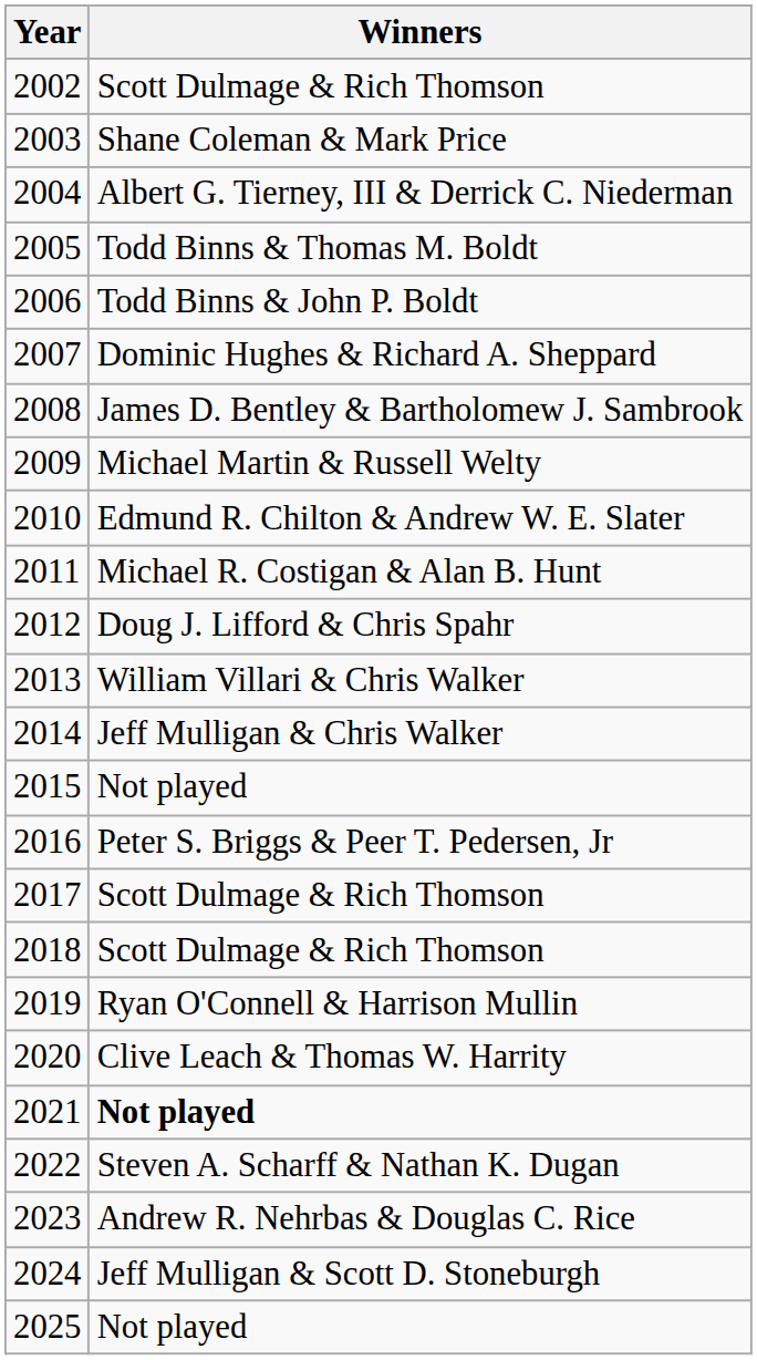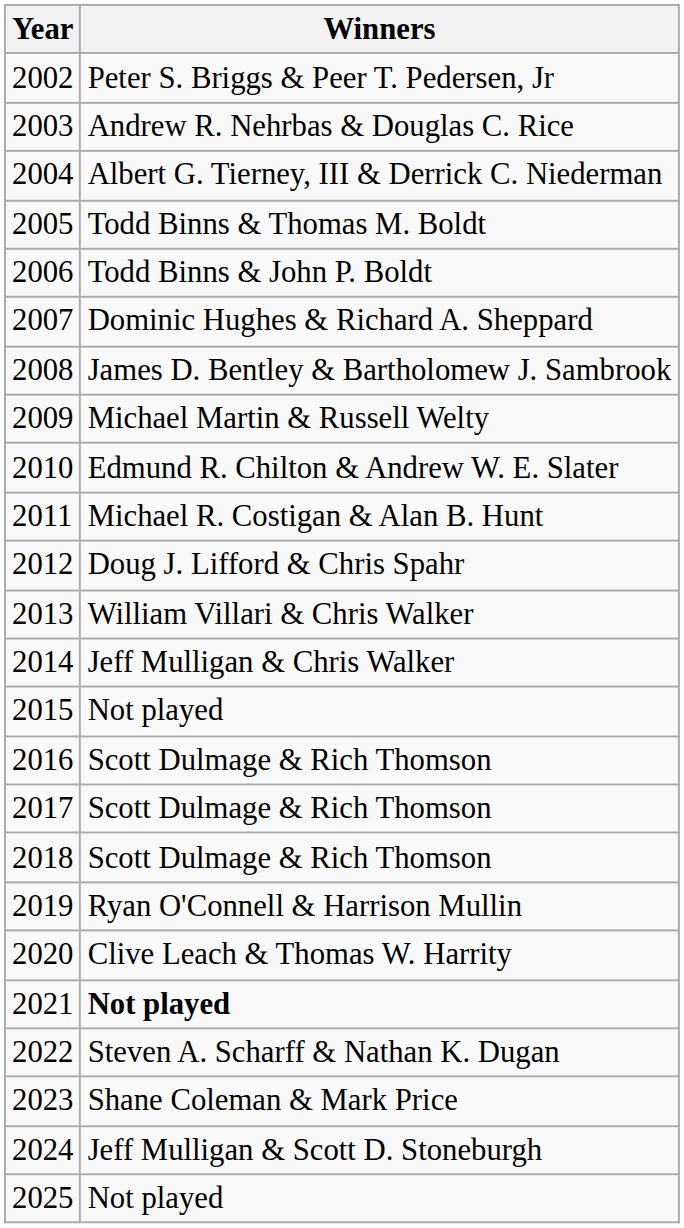2002 | Winners: Scott Dulmage & Rich Thomson -> Peter S. Briggs & Peer T. Pedersen, Jr
2003 | Winners: Shane Coleman & Mark Price -> Andrew R. Nehrbas & Douglas C. Rice
2016 | Winners: Peter S. Briggs & Peer T. Pedersen, Jr -> Scott Dulmage & Rich Thomson
2023 | Winners: Andrew R. Nehrbas & Douglas C. Rice -> Shane Coleman & Mark Price
